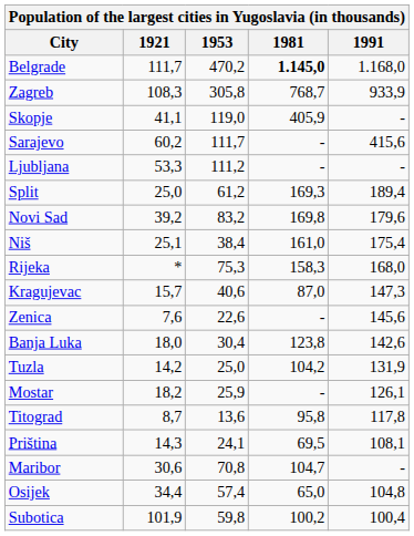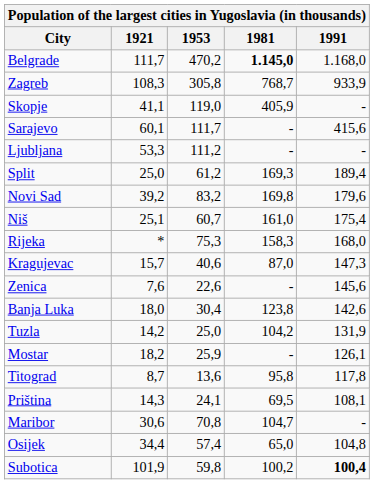Sarajevo | 1921: 60,2 -> 60,1
Niš | 1953: 38,4 -> 60,7
Subotica | 1991: normal -> bold
